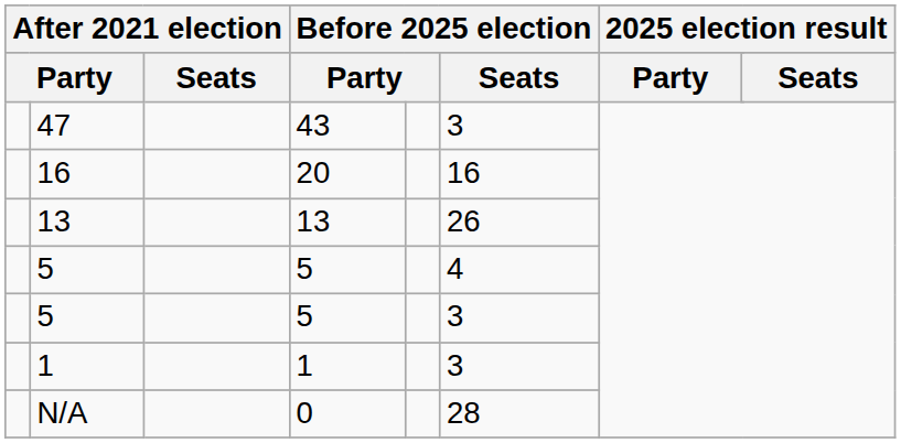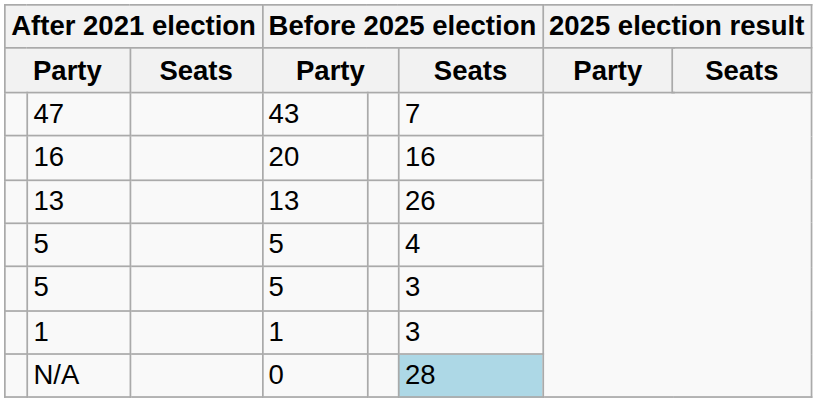47 | Before 2025 election / Seats: 3 -> 7
N/A | Before 2025 election / Seats: no background -> lightblue background
